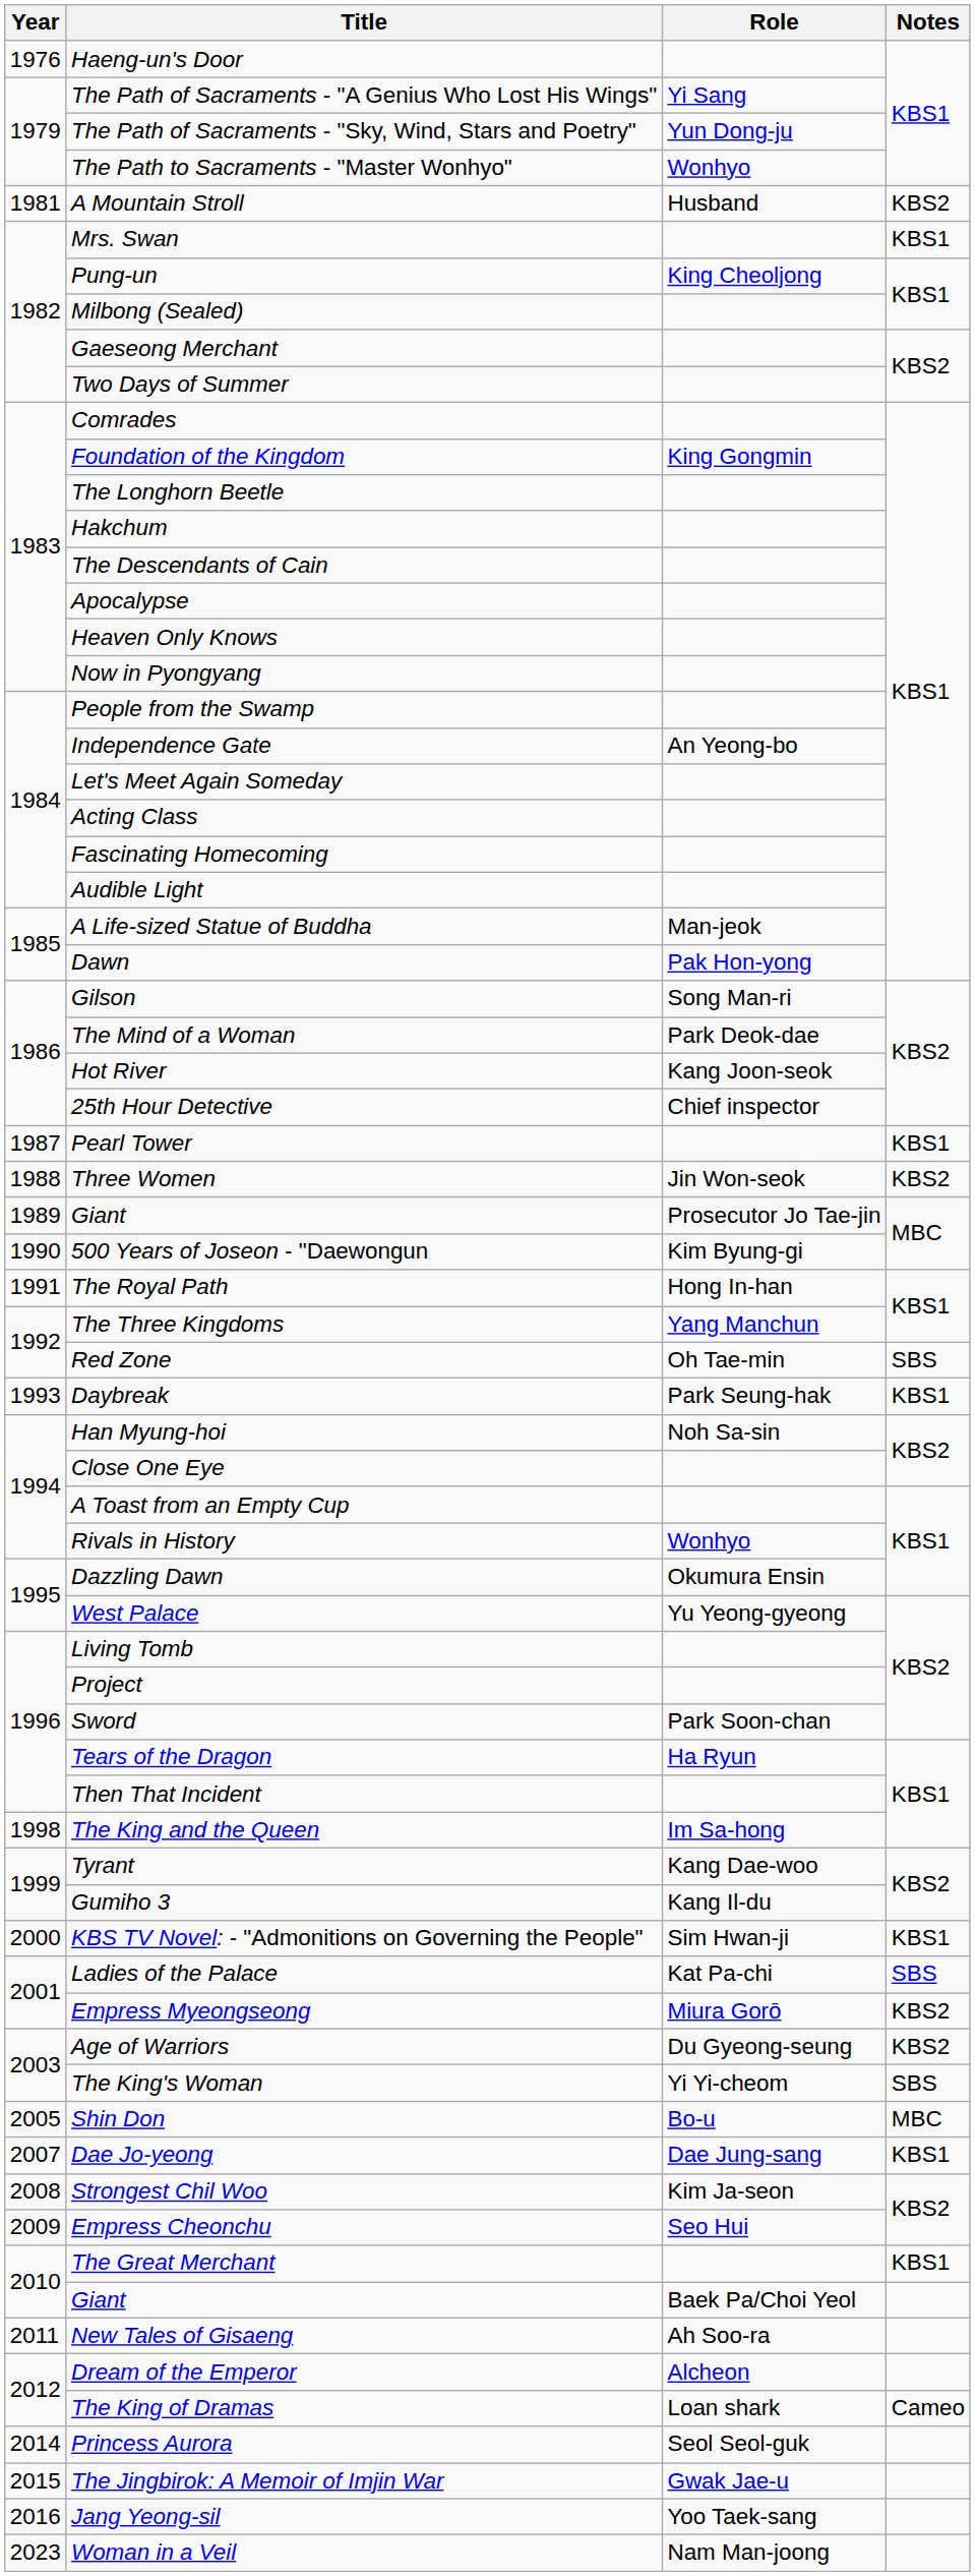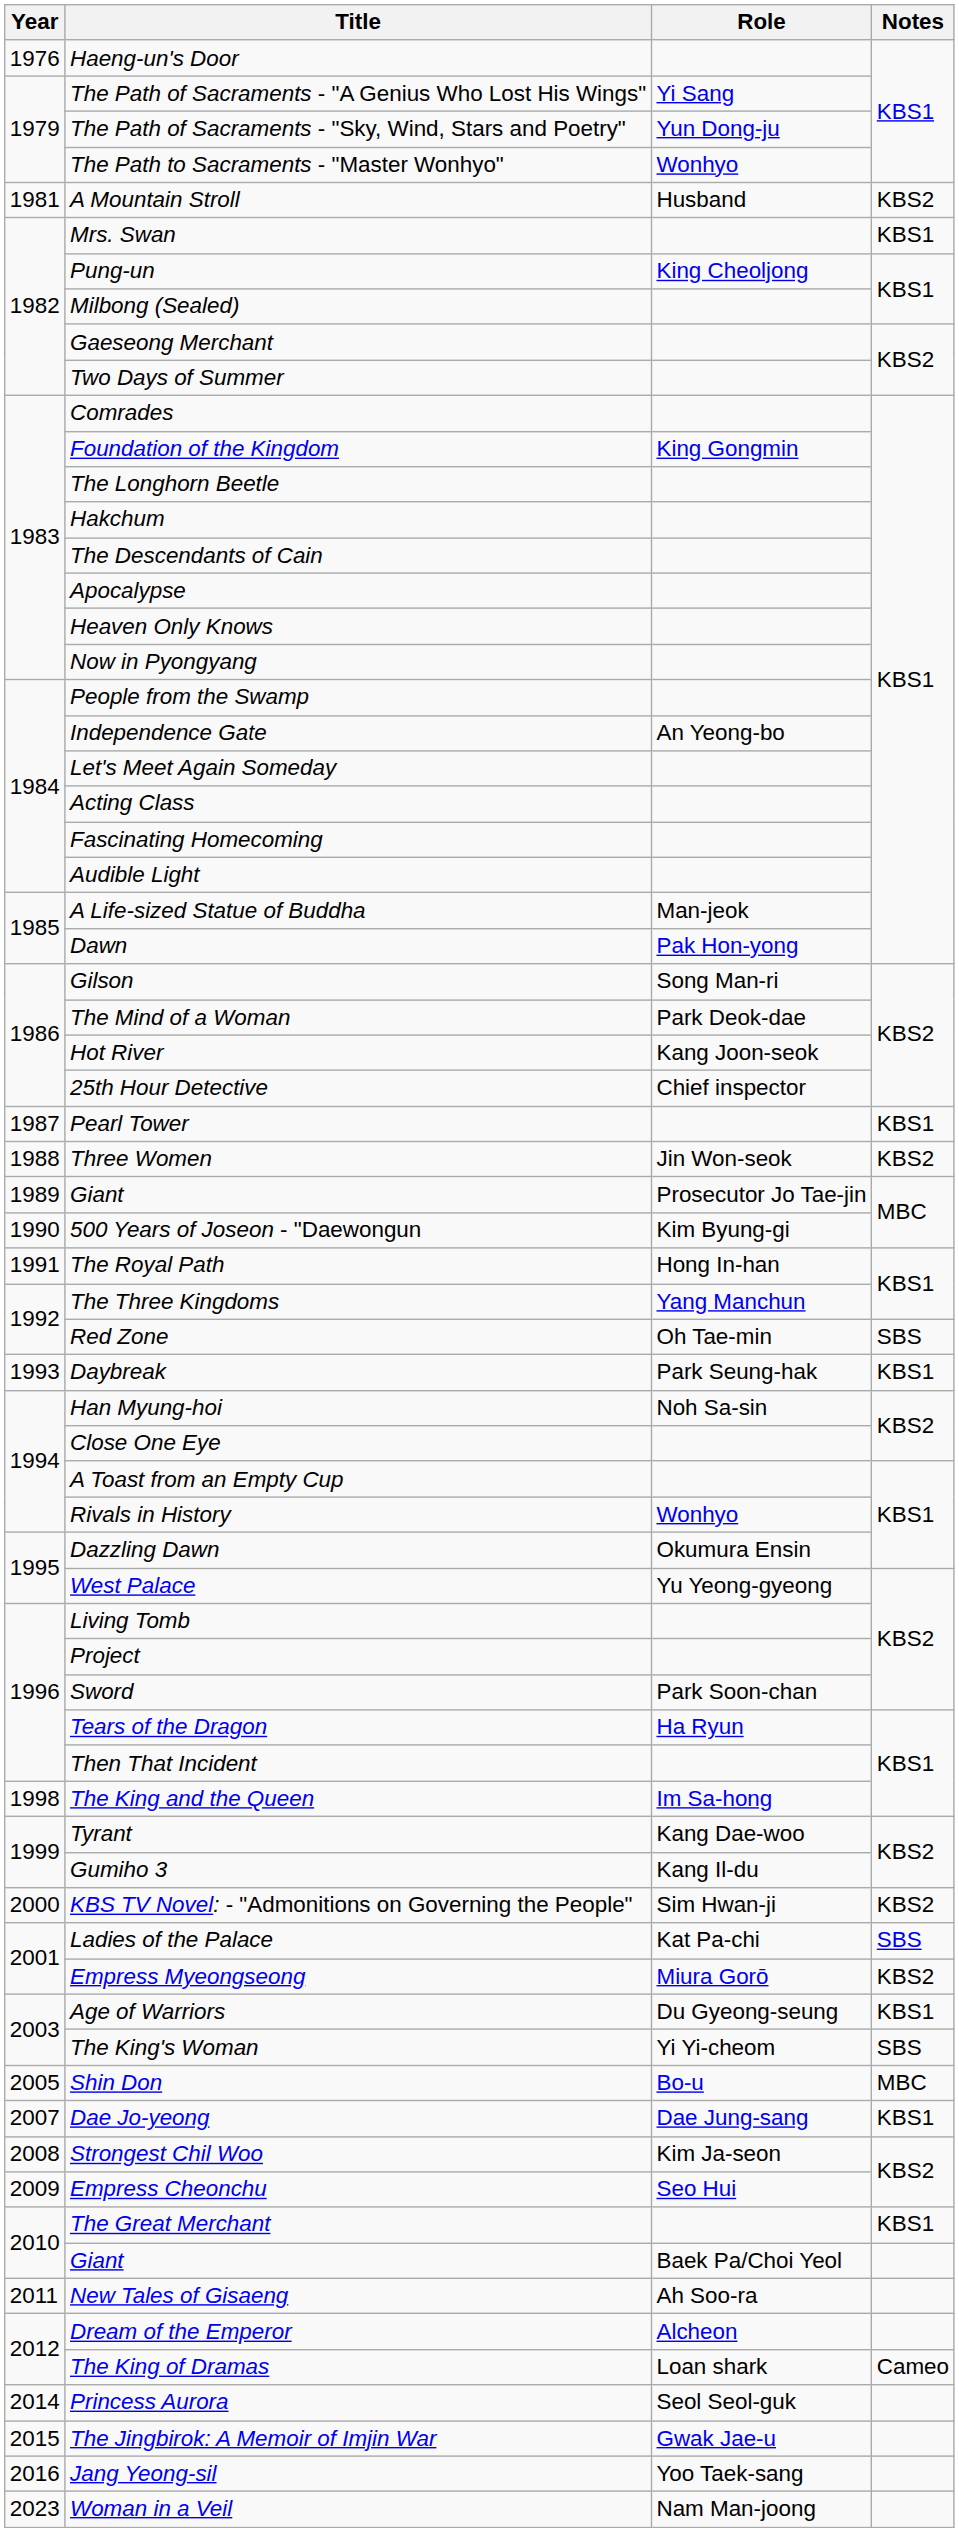KBS TV Novel: - "Admonitions on Governing the People" | Notes: KBS1 -> KBS2
Age of Warriors | Notes: KBS2 -> KBS1
